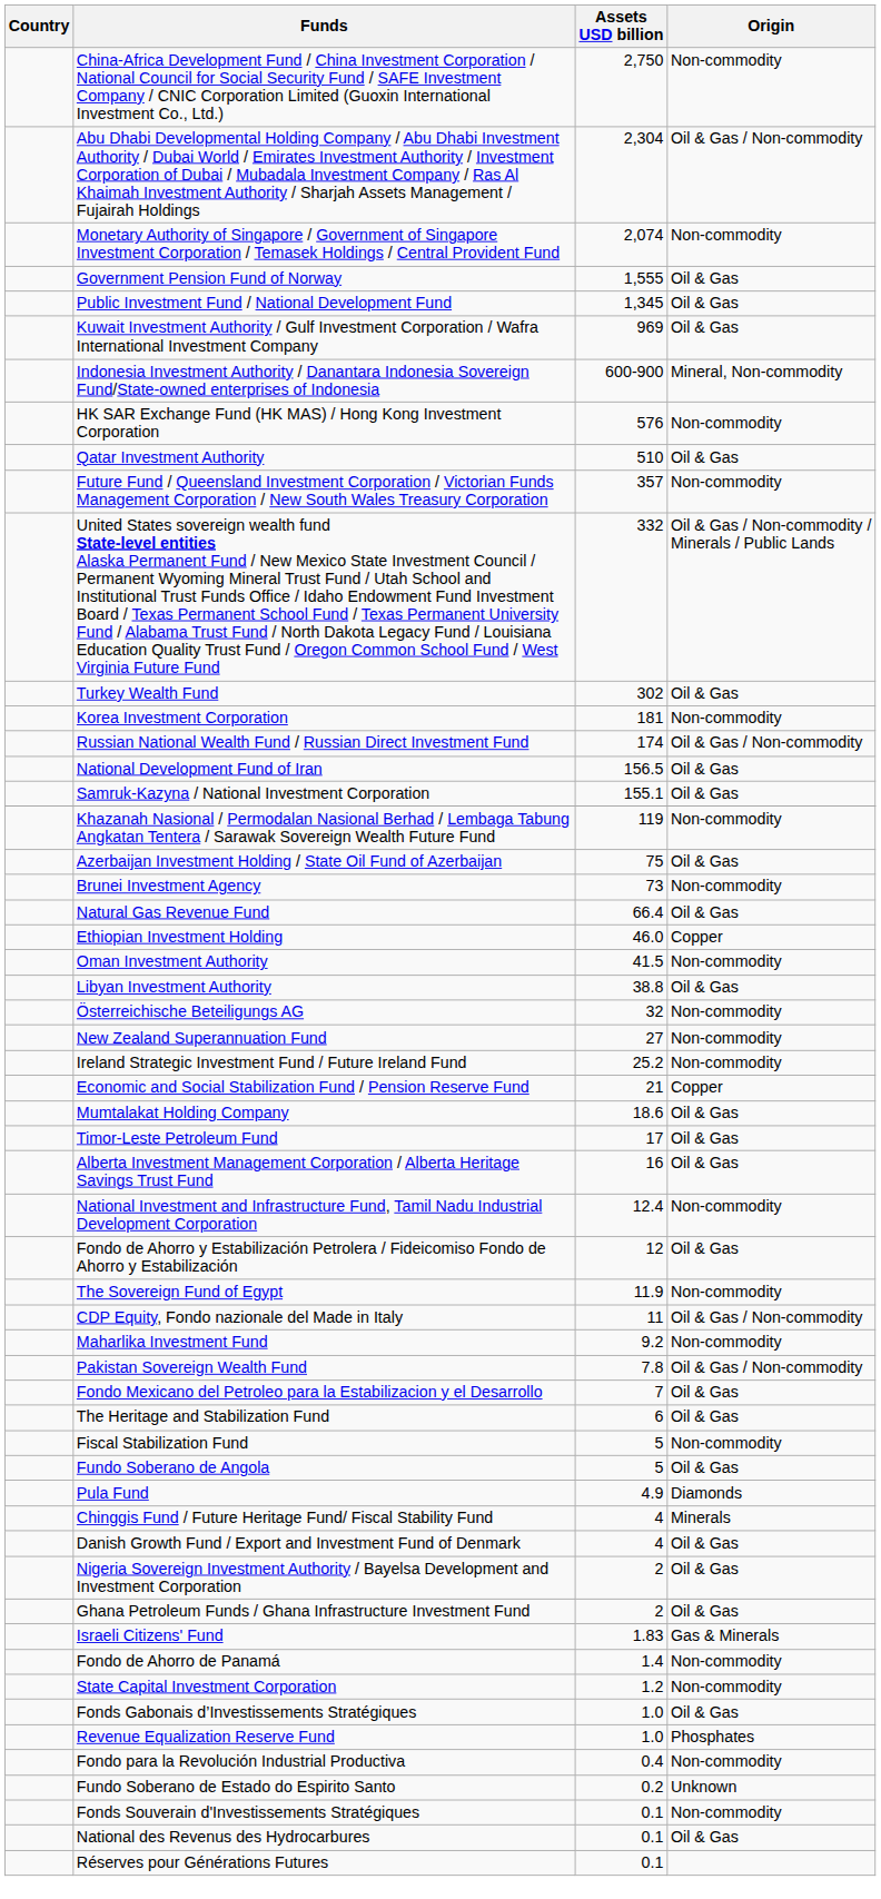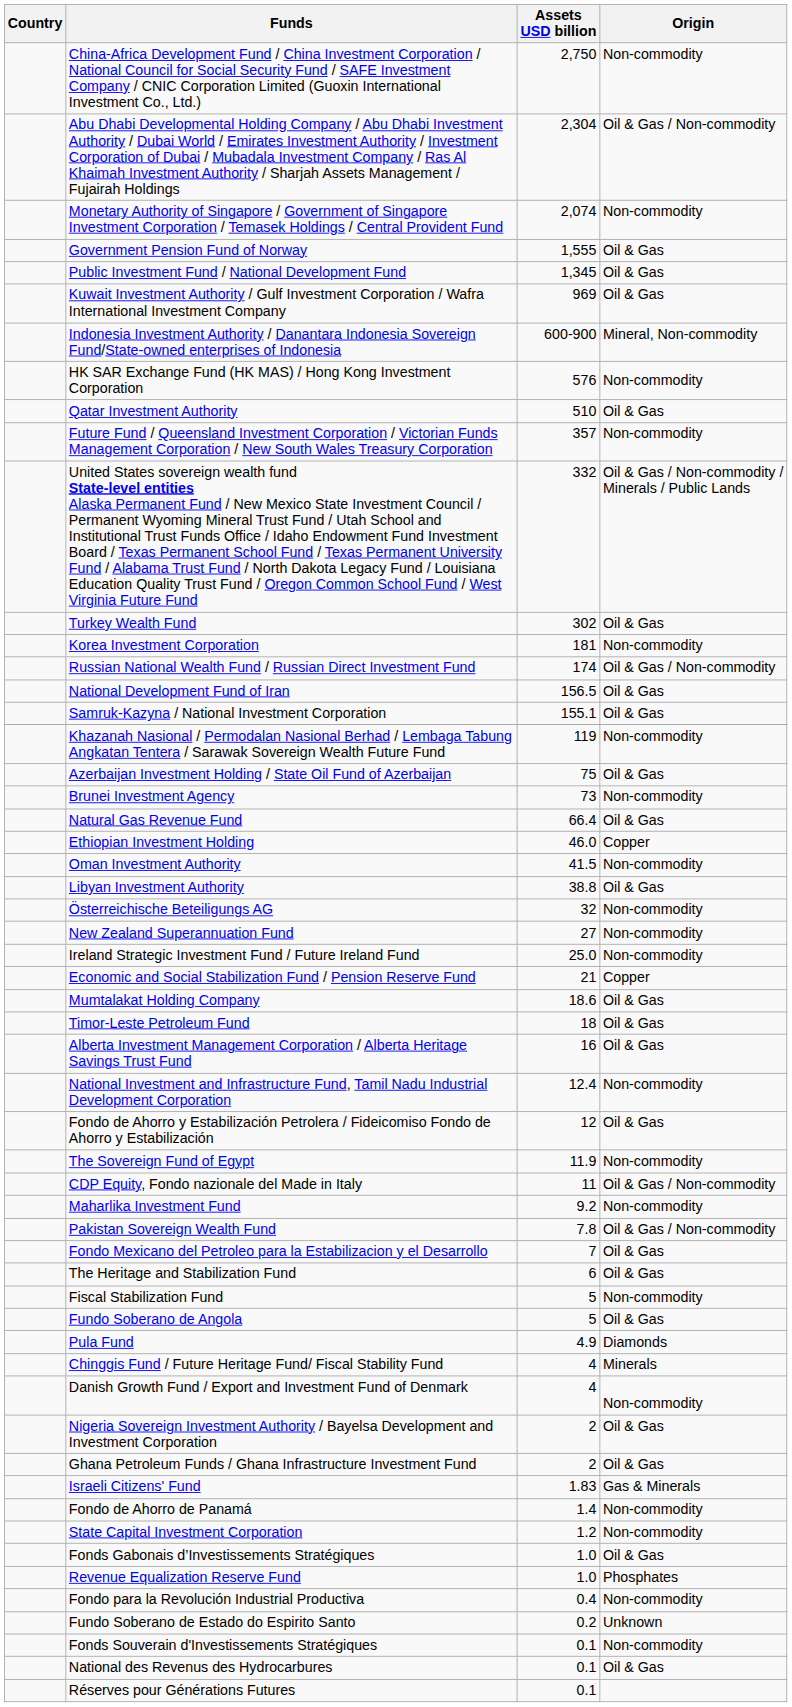Ireland Strategic Investment Fund / Future Ireland Fund | Assets USD billion: 25.2 -> 25.0
Timor-Leste Petroleum Fund | Assets USD billion: 17 -> 18
Danish Growth Fund / Export and Investment Fund of Denmark | Origin: Oil & Gas -> Non-commodity
